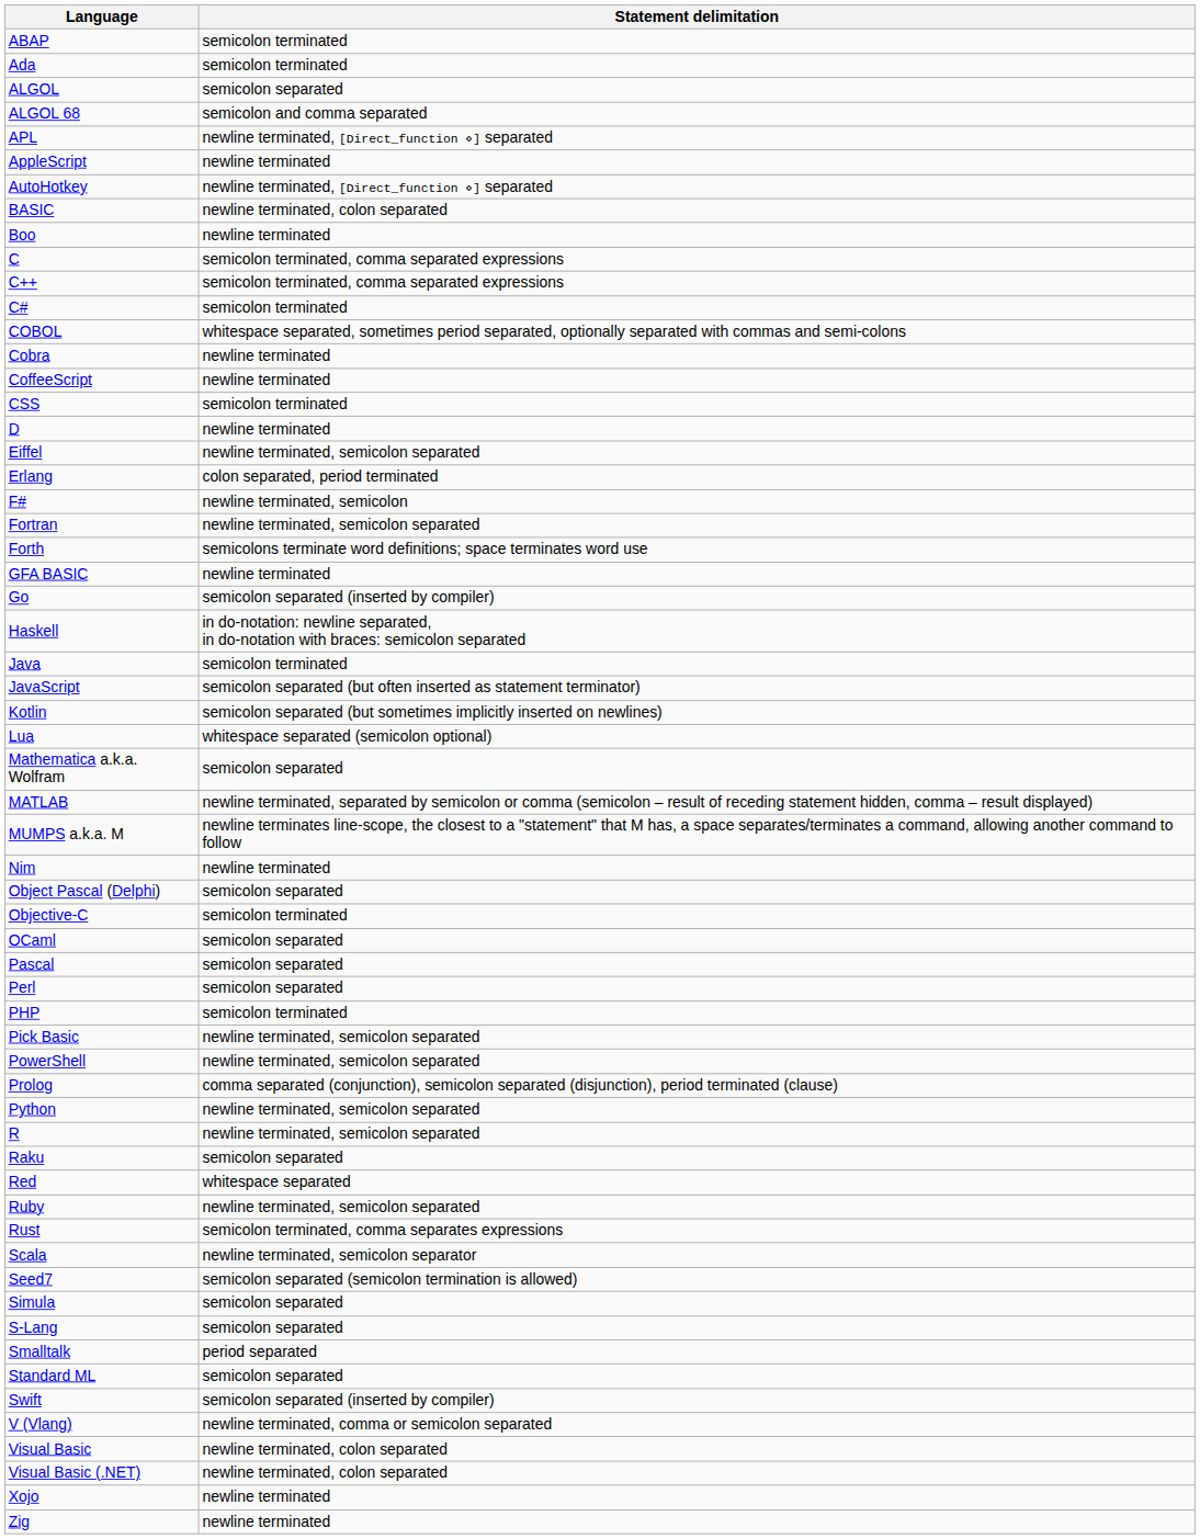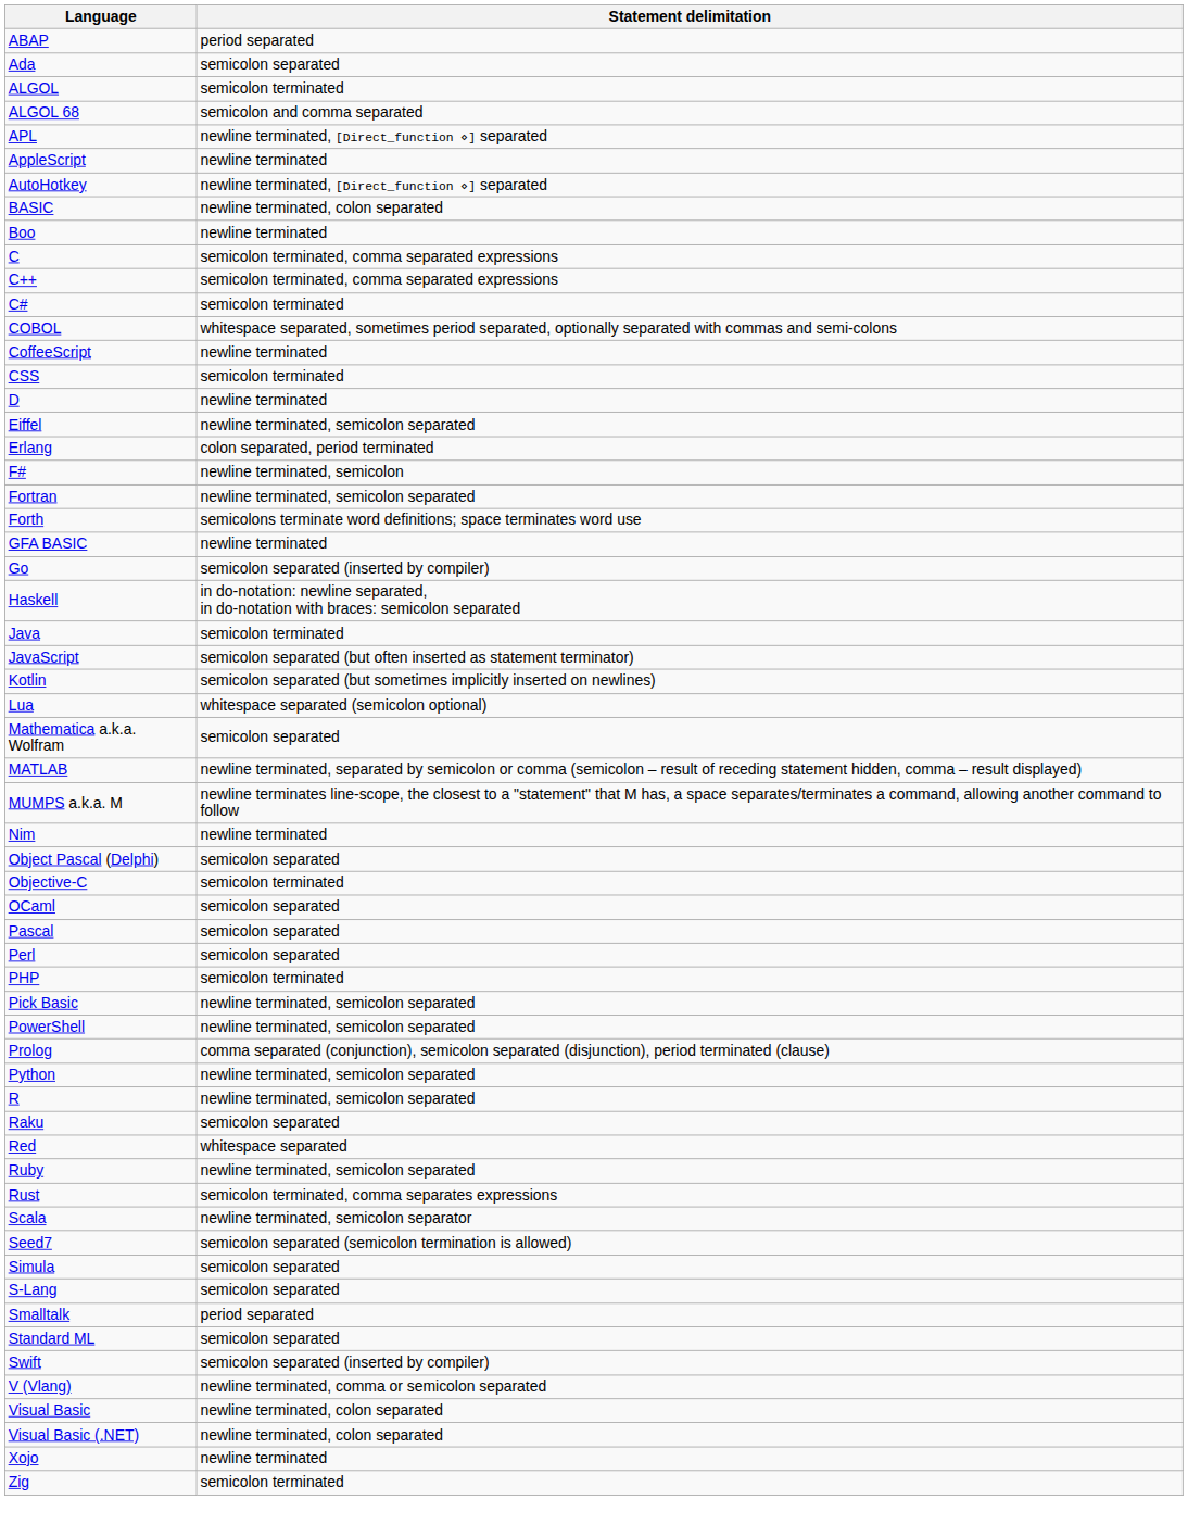ABAP | Statement delimitation: semicolon terminated -> period separated
Ada | Statement delimitation: semicolon terminated -> semicolon separated
ALGOL | Statement delimitation: semicolon separated -> semicolon terminated
- row: Cobra | newline terminated
Zig | Statement delimitation: newline terminated -> semicolon terminated
